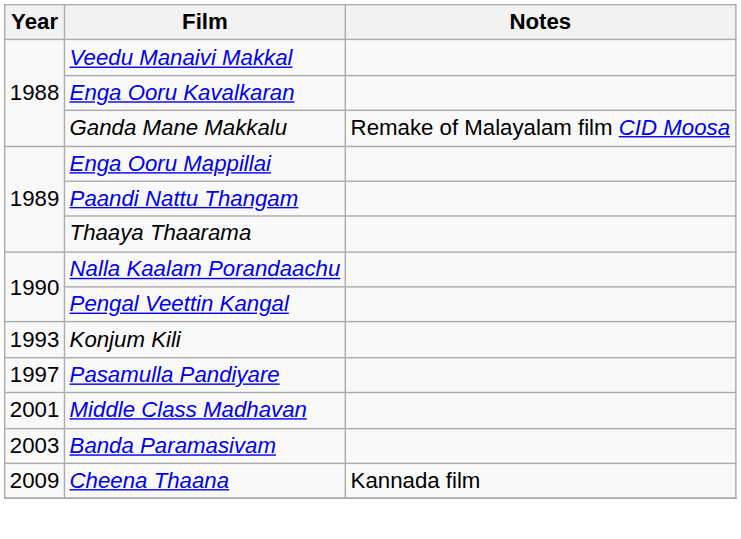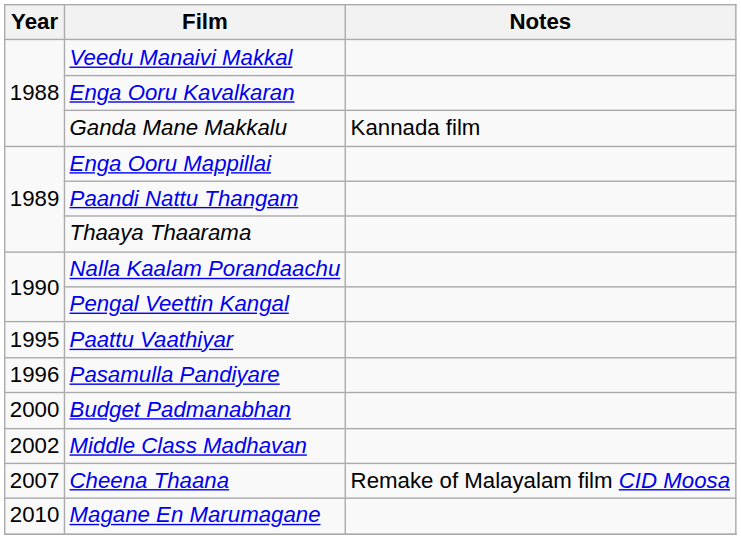Ganda Mane Makkalu | Notes: Remake of Malayalam film CID Moosa -> Kannada film
- row: 1993 | Konjum Kili
+ row: 1995 | Paattu Vaathiyar
Pasamulla Pandiyare | Year: 1997 -> 1996
+ row: 2000 | Budget Padmanabhan
Middle Class Madhavan | Year: 2001 -> 2002
- row: 2003 | Banda Paramasivam
Cheena Thaana | Year: 2009 -> 2007
Cheena Thaana | Notes: Kannada film -> Remake of Malayalam film CID Moosa
+ row: 2010 | Magane En Marumagane
